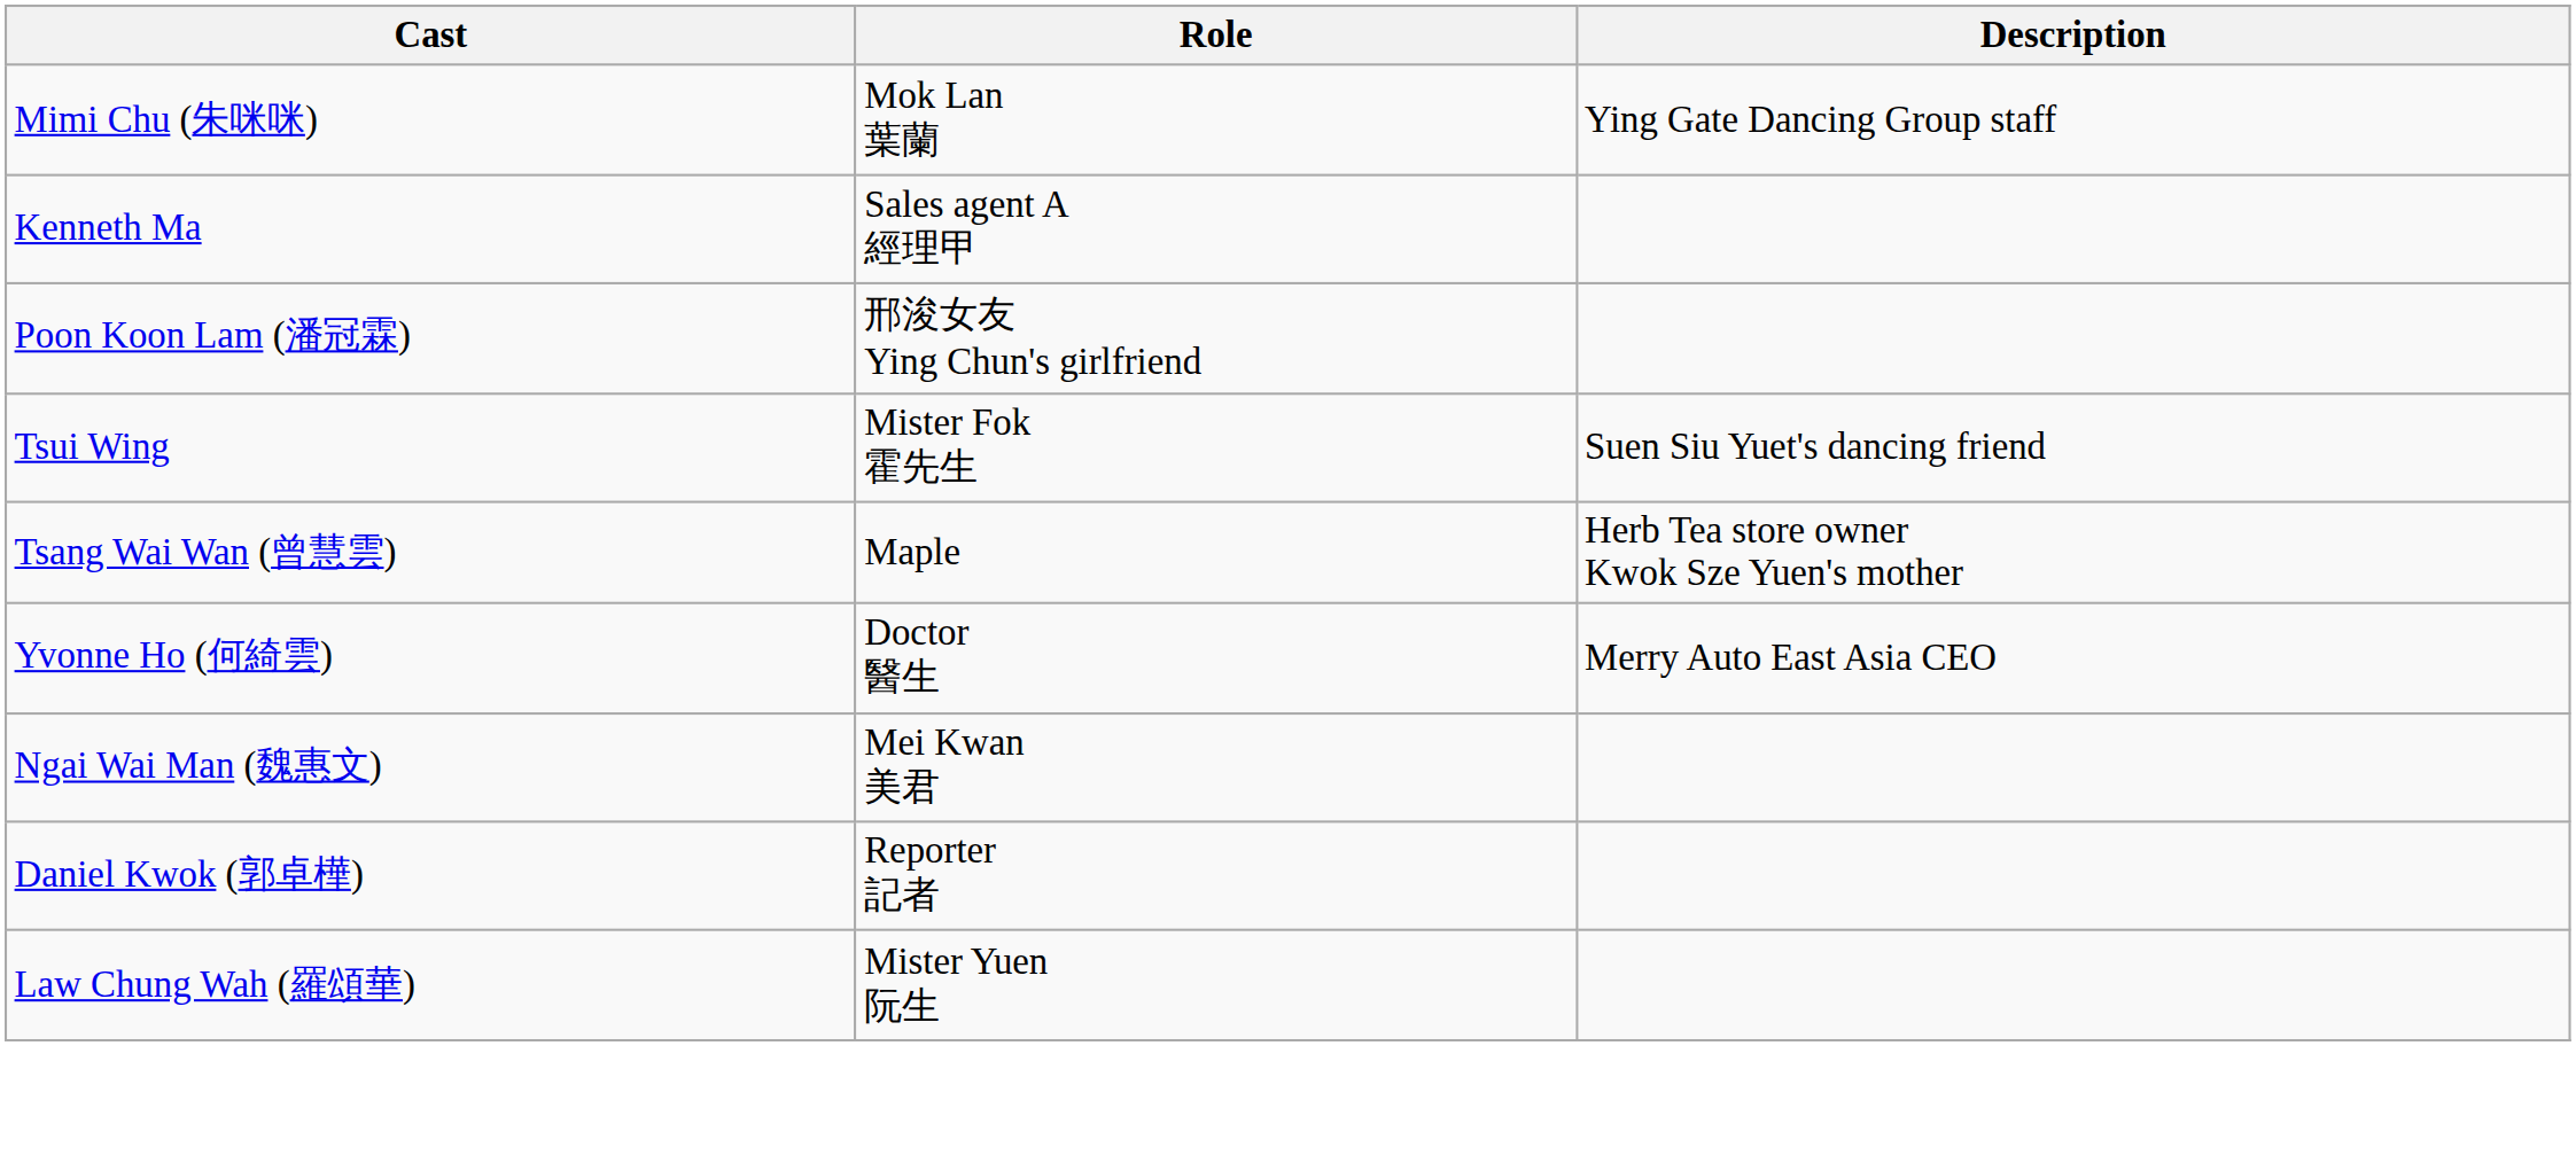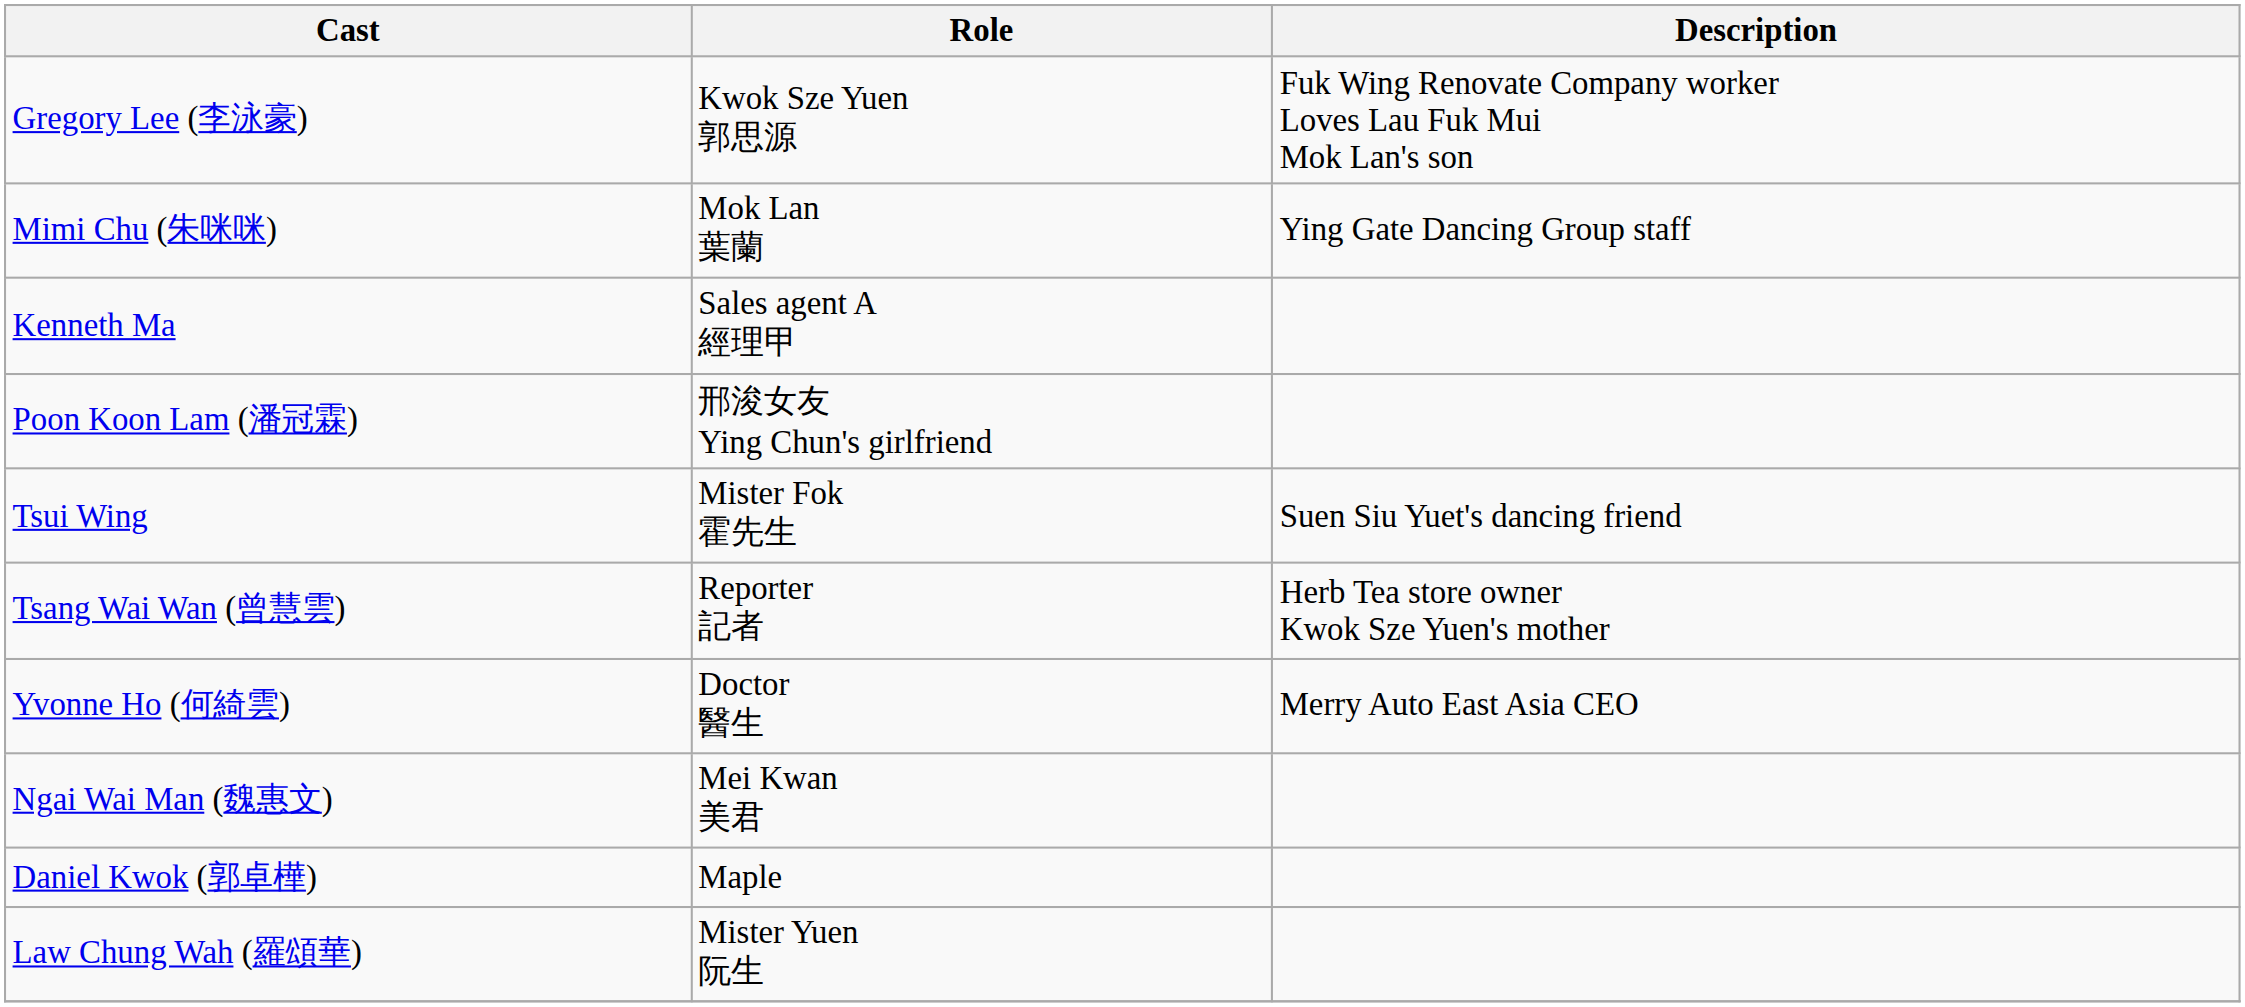+ row: Gregory Lee (李泳豪) | Kwok Sze Yuen 郭思源 | Fuk Wing Renovate Company worker Loves Lau Fuk Mui Mok Lan's son
Tsang Wai Wan (曾慧雲) | Role: Maple -> Reporter 記者
Daniel Kwok (郭卓樺) | Role: Reporter 記者 -> Maple
